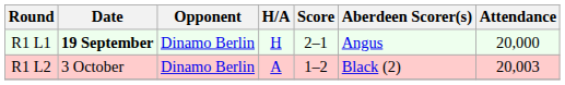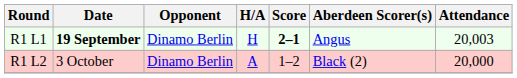R1 L1 | Score: normal -> bold
R1 L1 | Attendance: 20,000 -> 20,003
R1 L2 | Attendance: 20,003 -> 20,000
